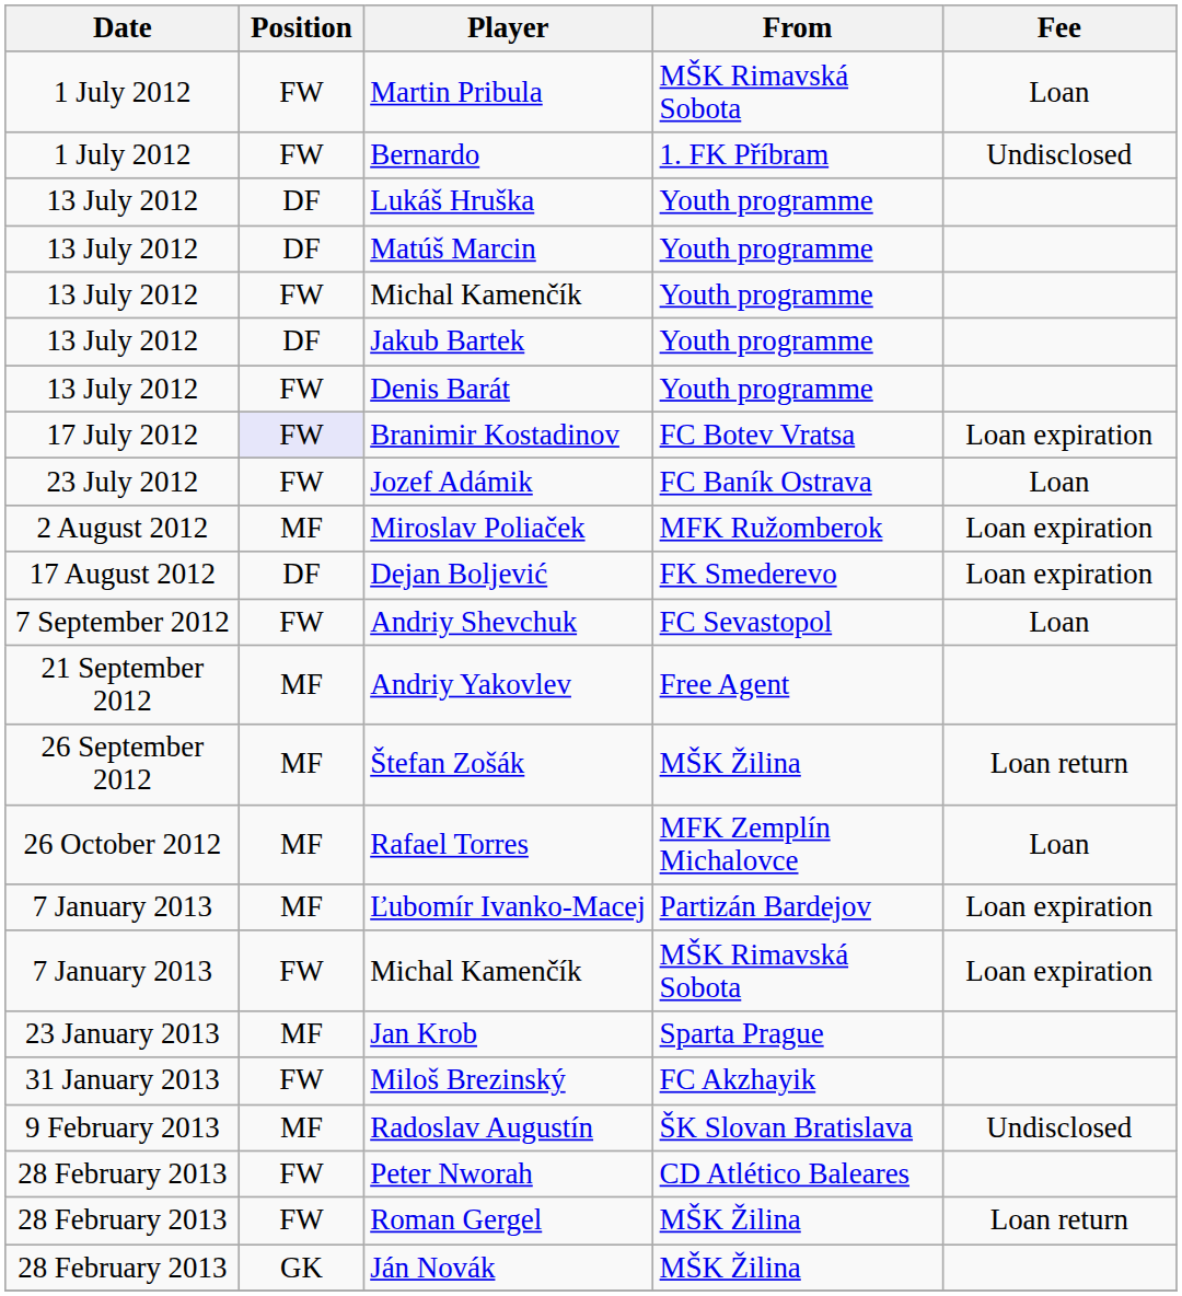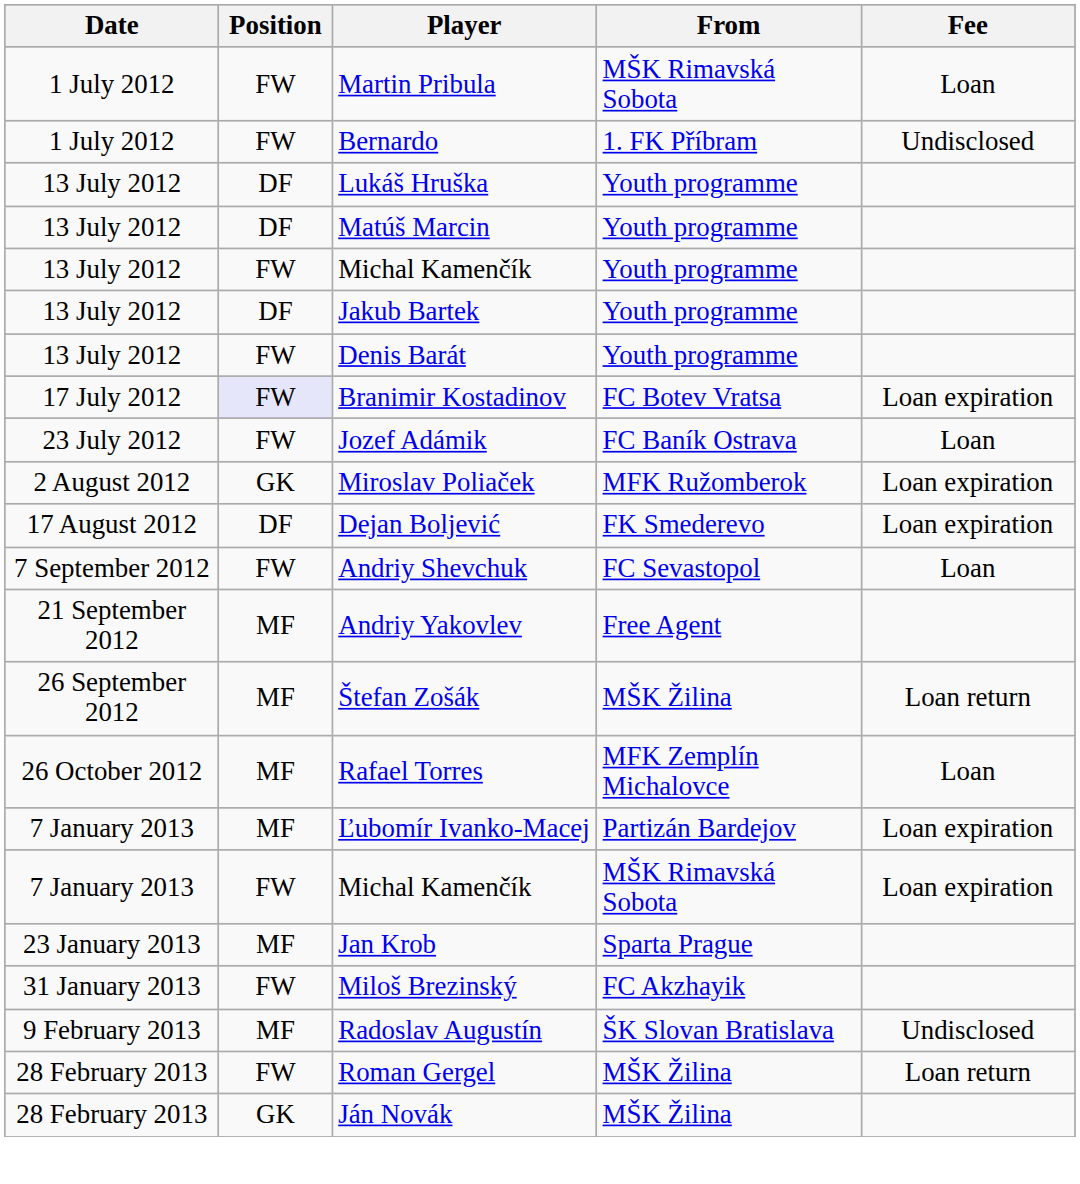Miroslav Poliaček | Position: MF -> GK
- row: 28 February 2013 | FW | Peter Nworah | CD Atlético Baleares
